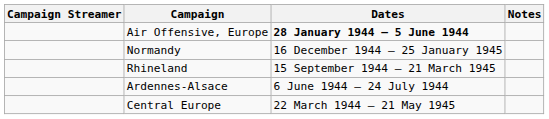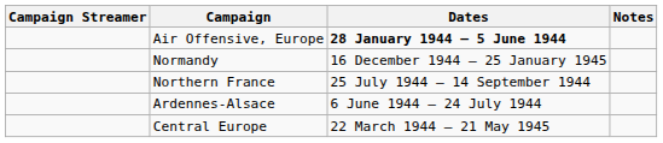+ row: Northern France | 25 July 1944 – 14 September 1944
- row: Rhineland | 15 September 1944 – 21 March 1945
